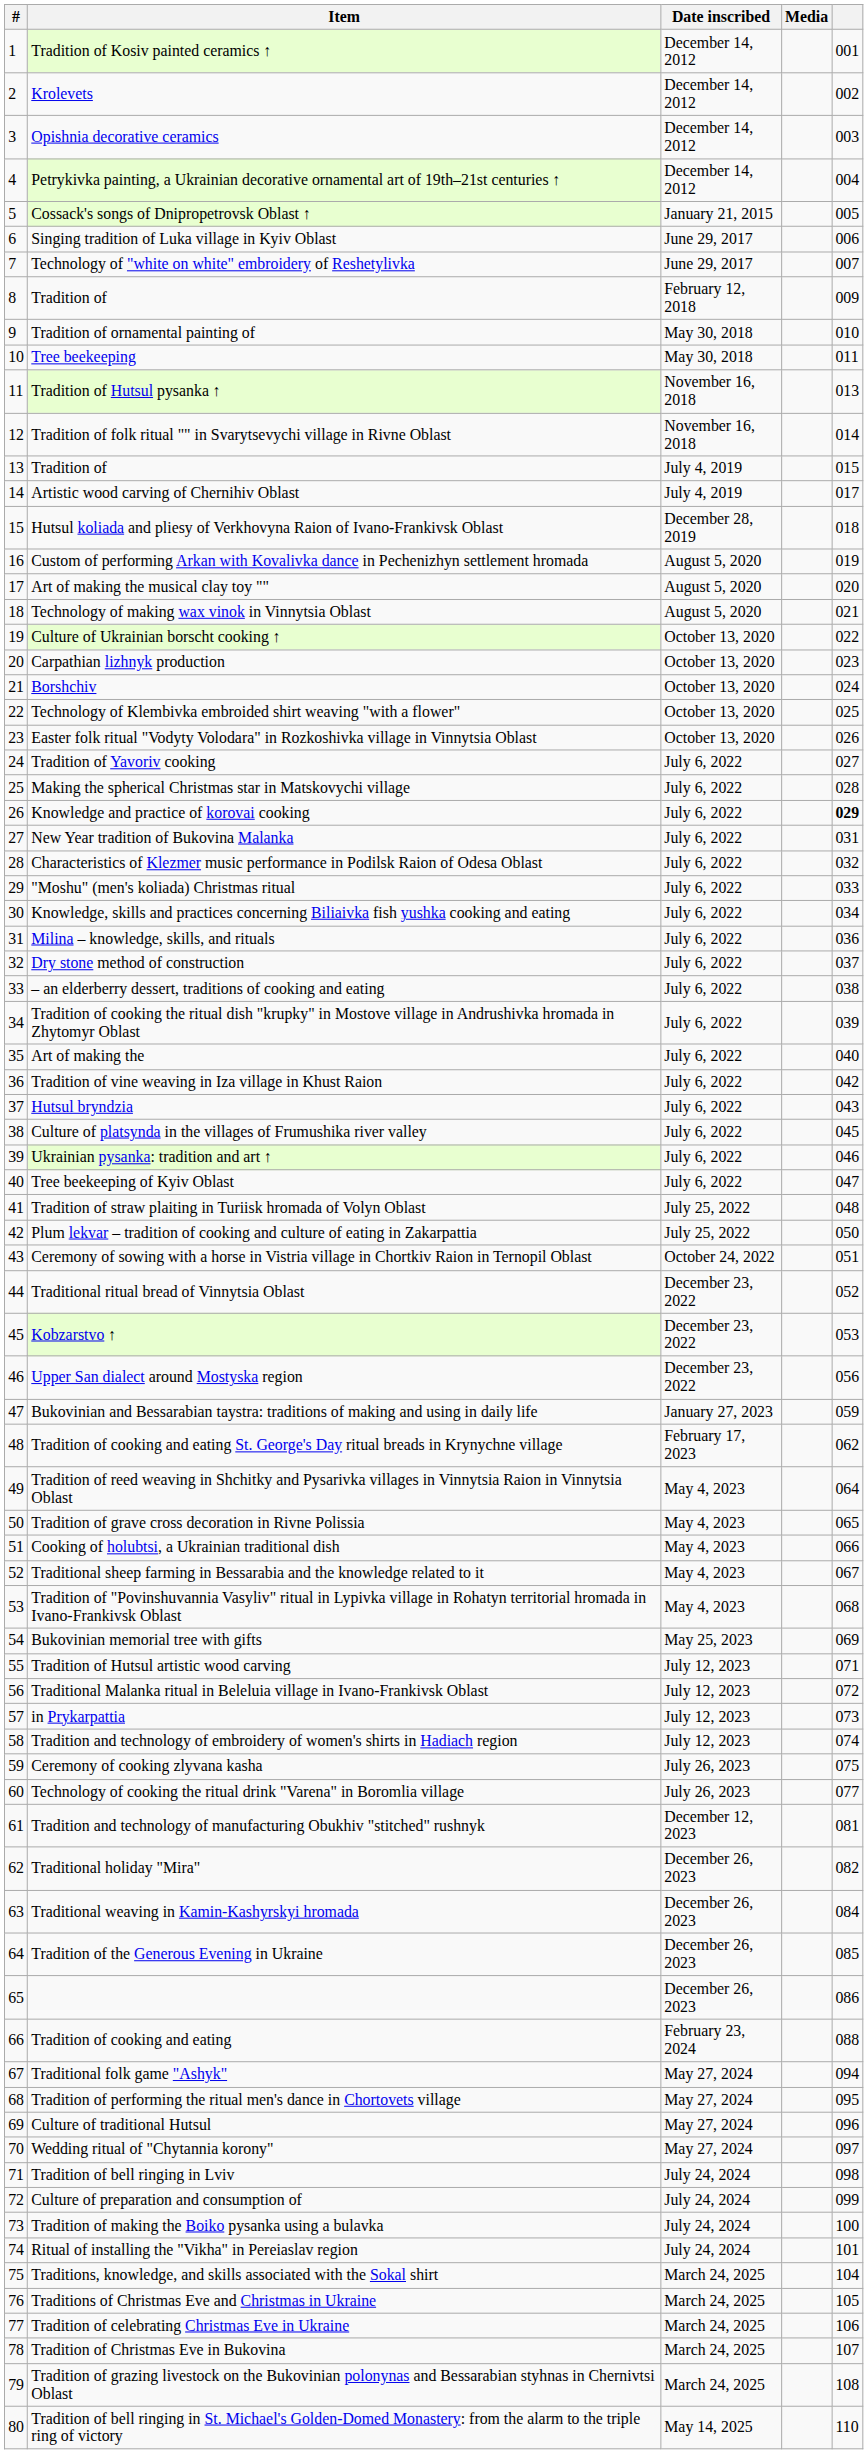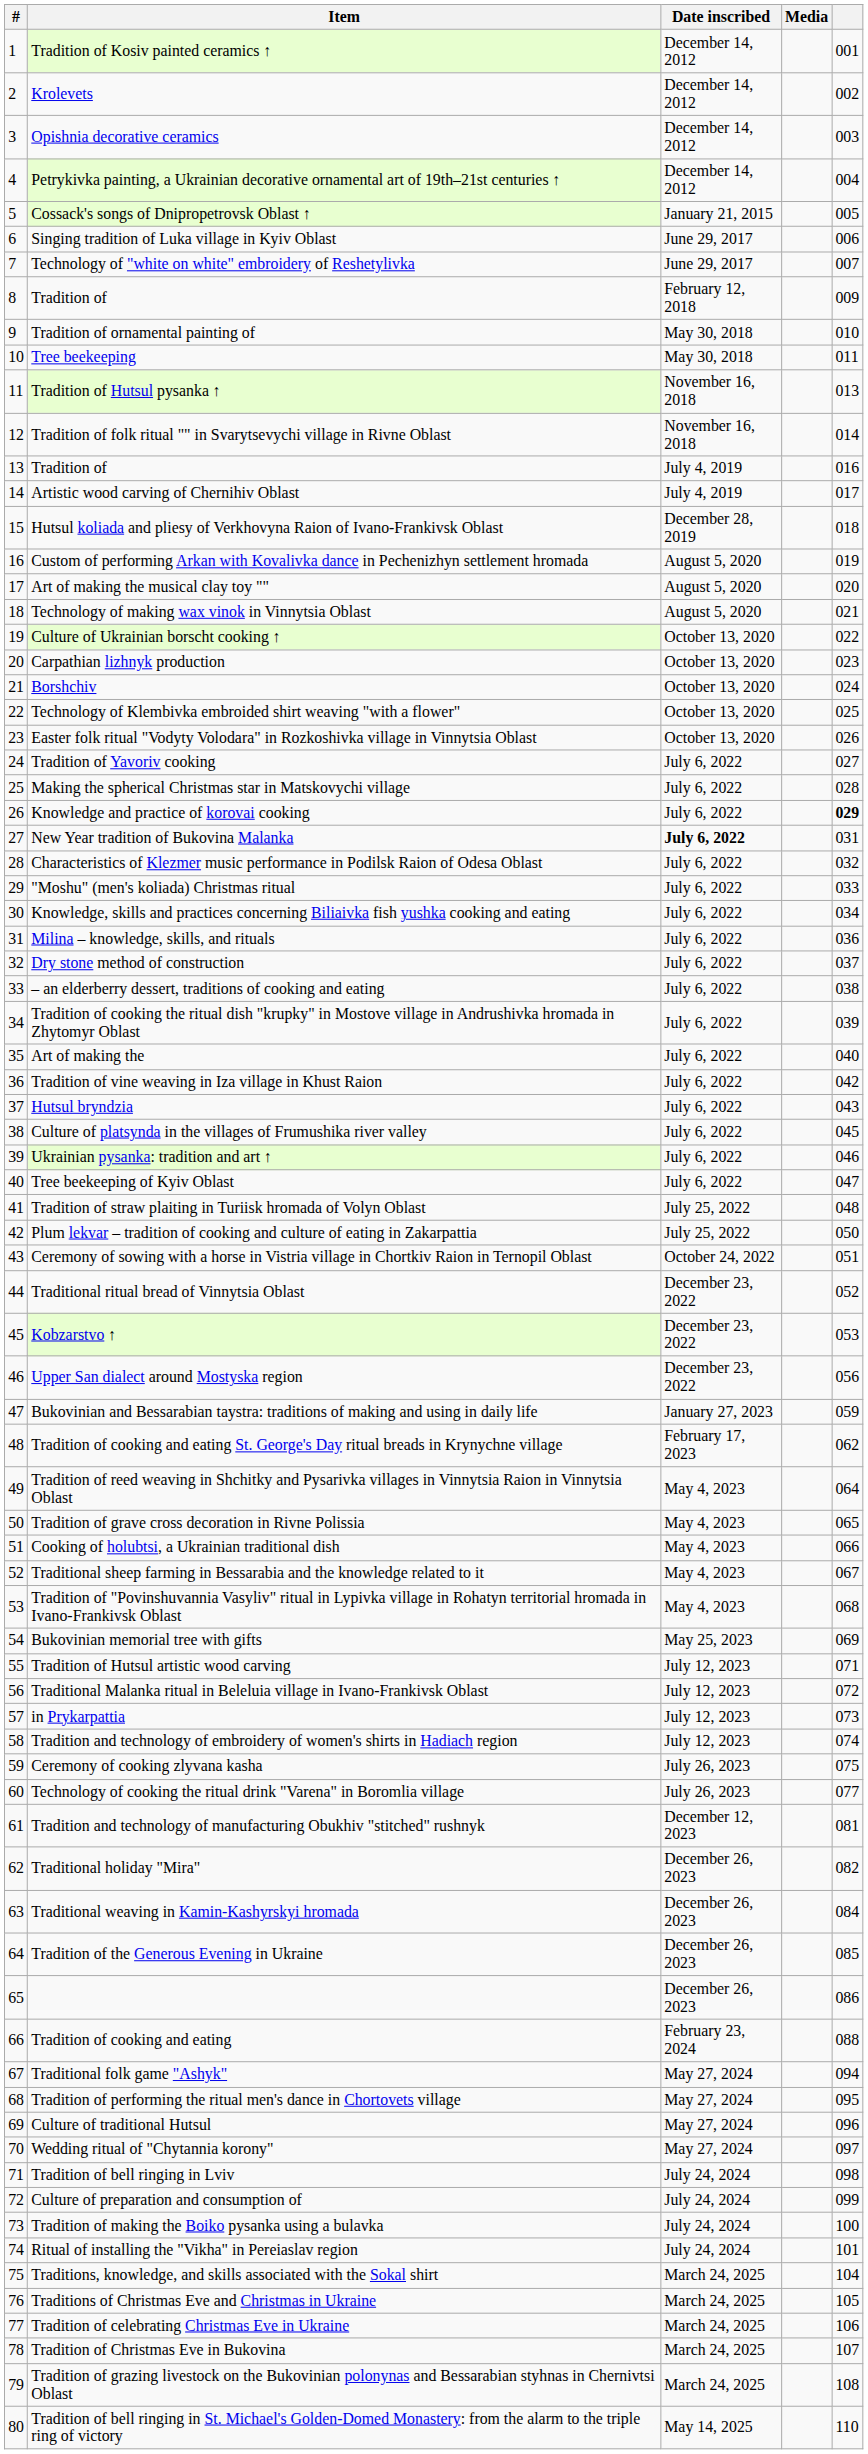13 / Tradition of | column 5: 015 -> 016
New Year tradition of Bukovina Malanka | Date inscribed: normal -> bold
